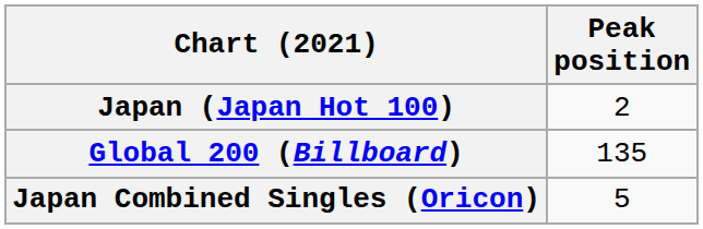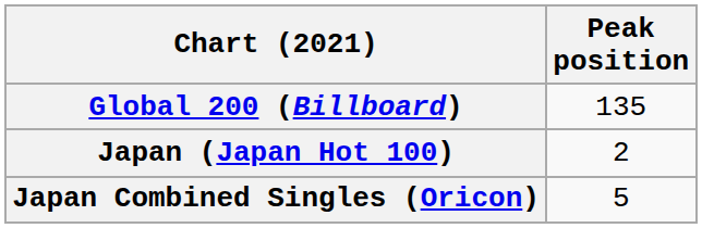rows swapped: Global 200 (Billboard) <-> Japan (Japan Hot 100)
